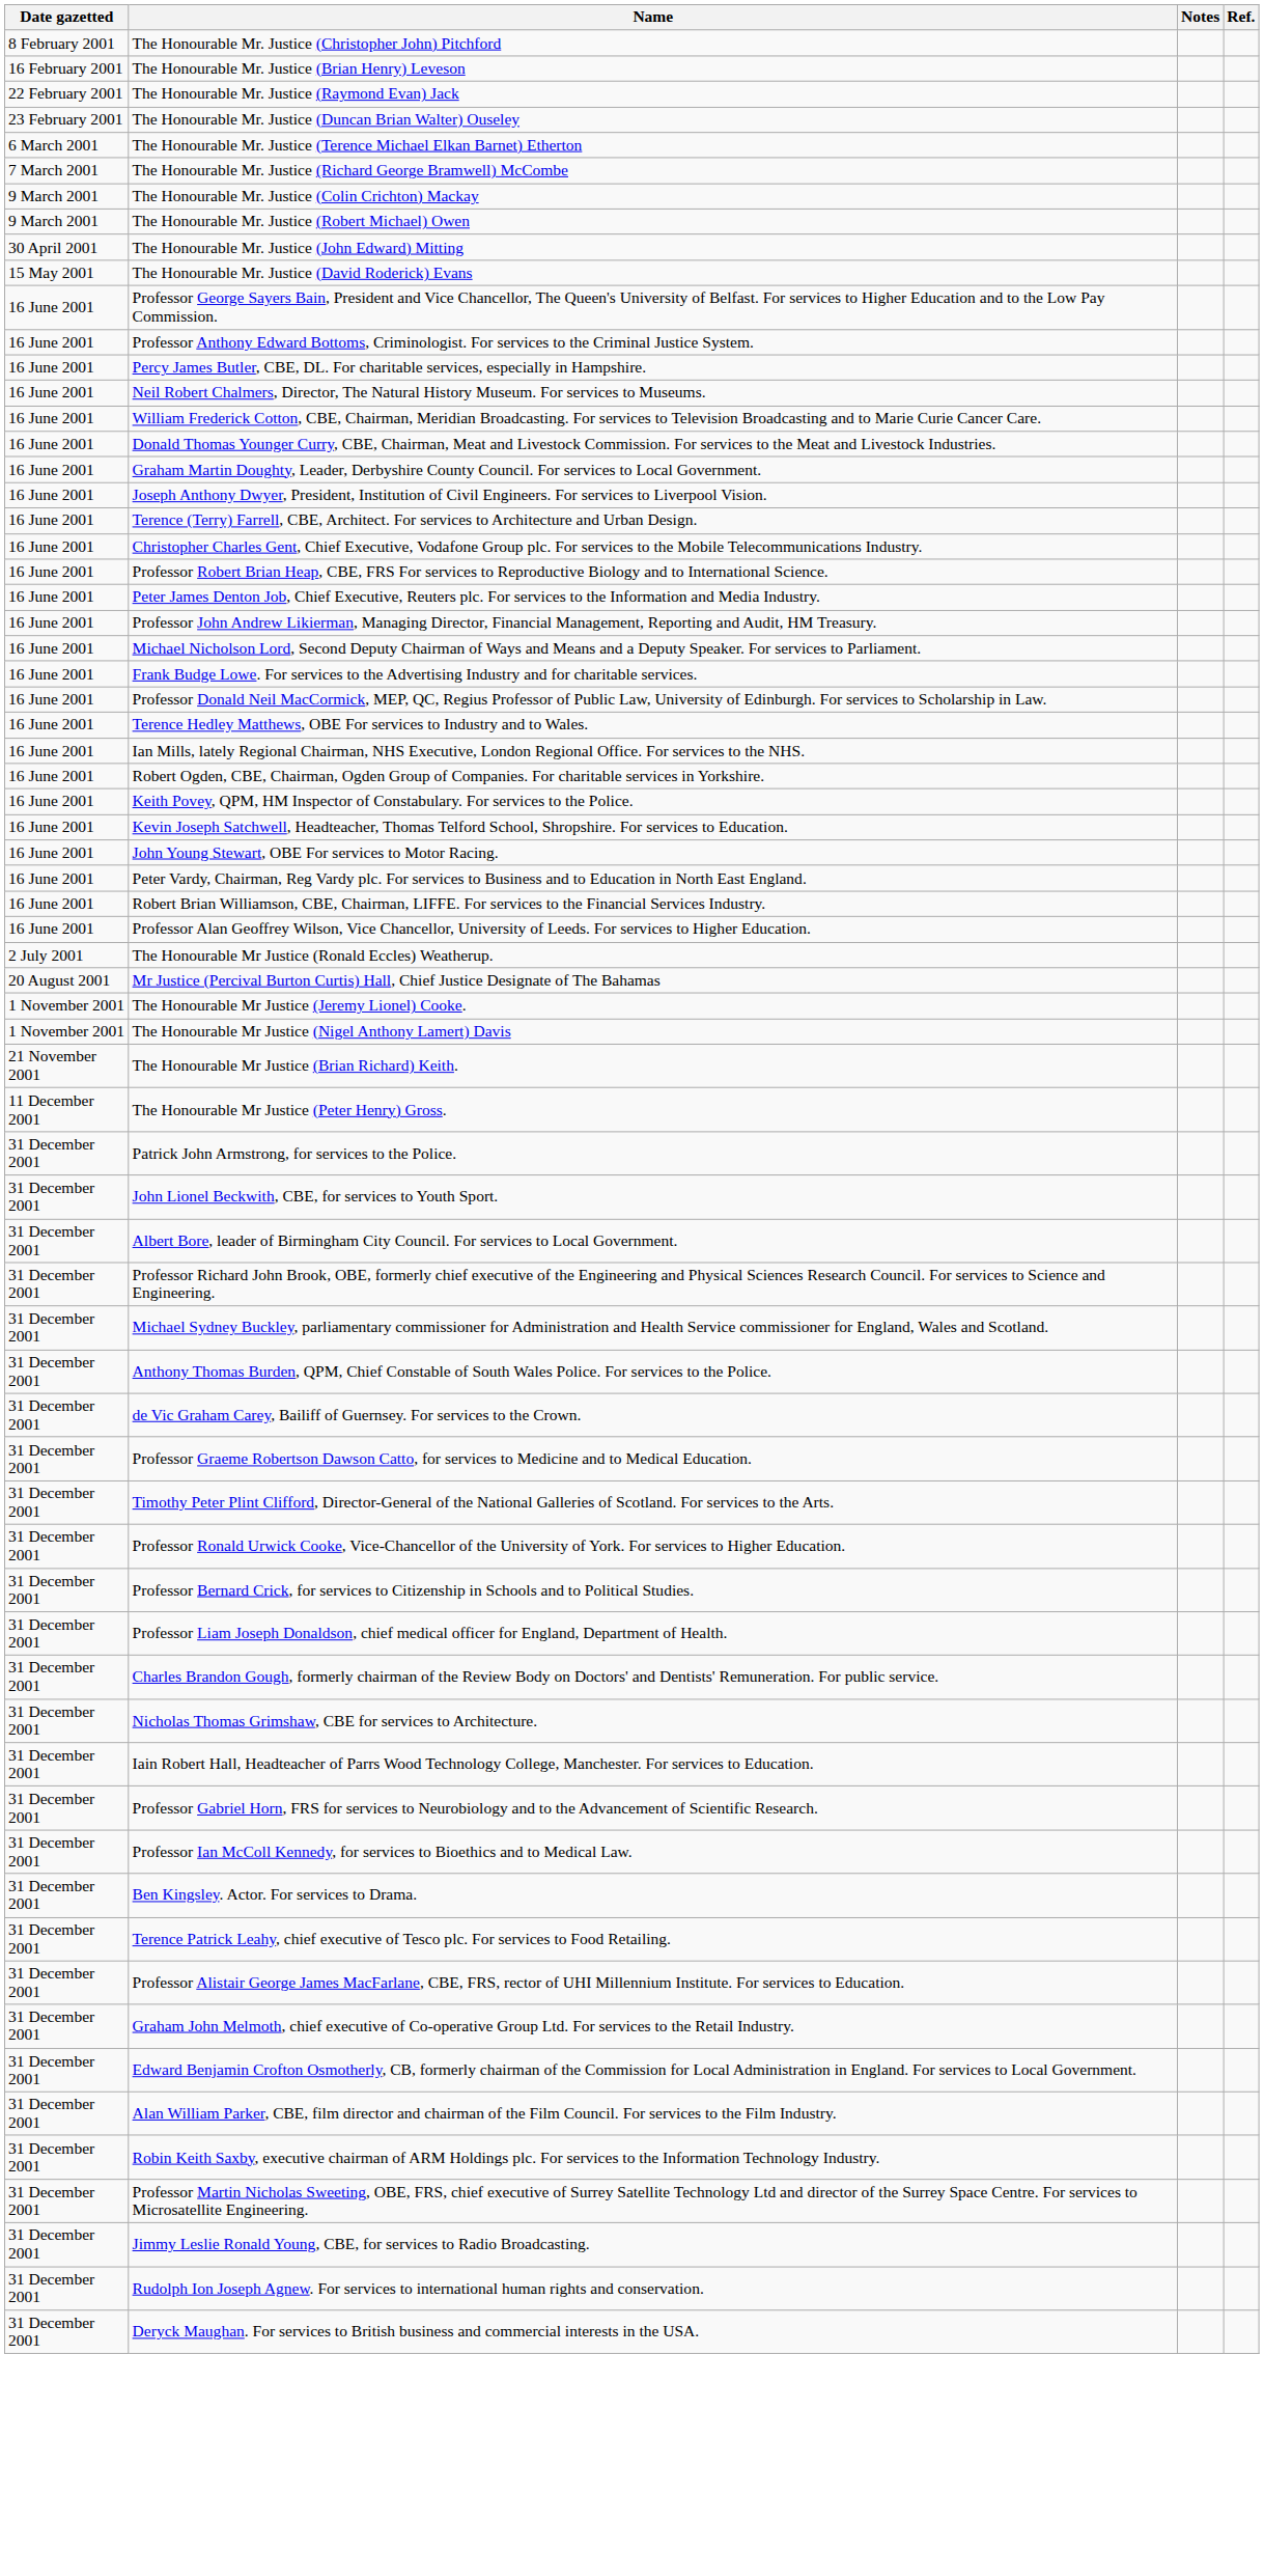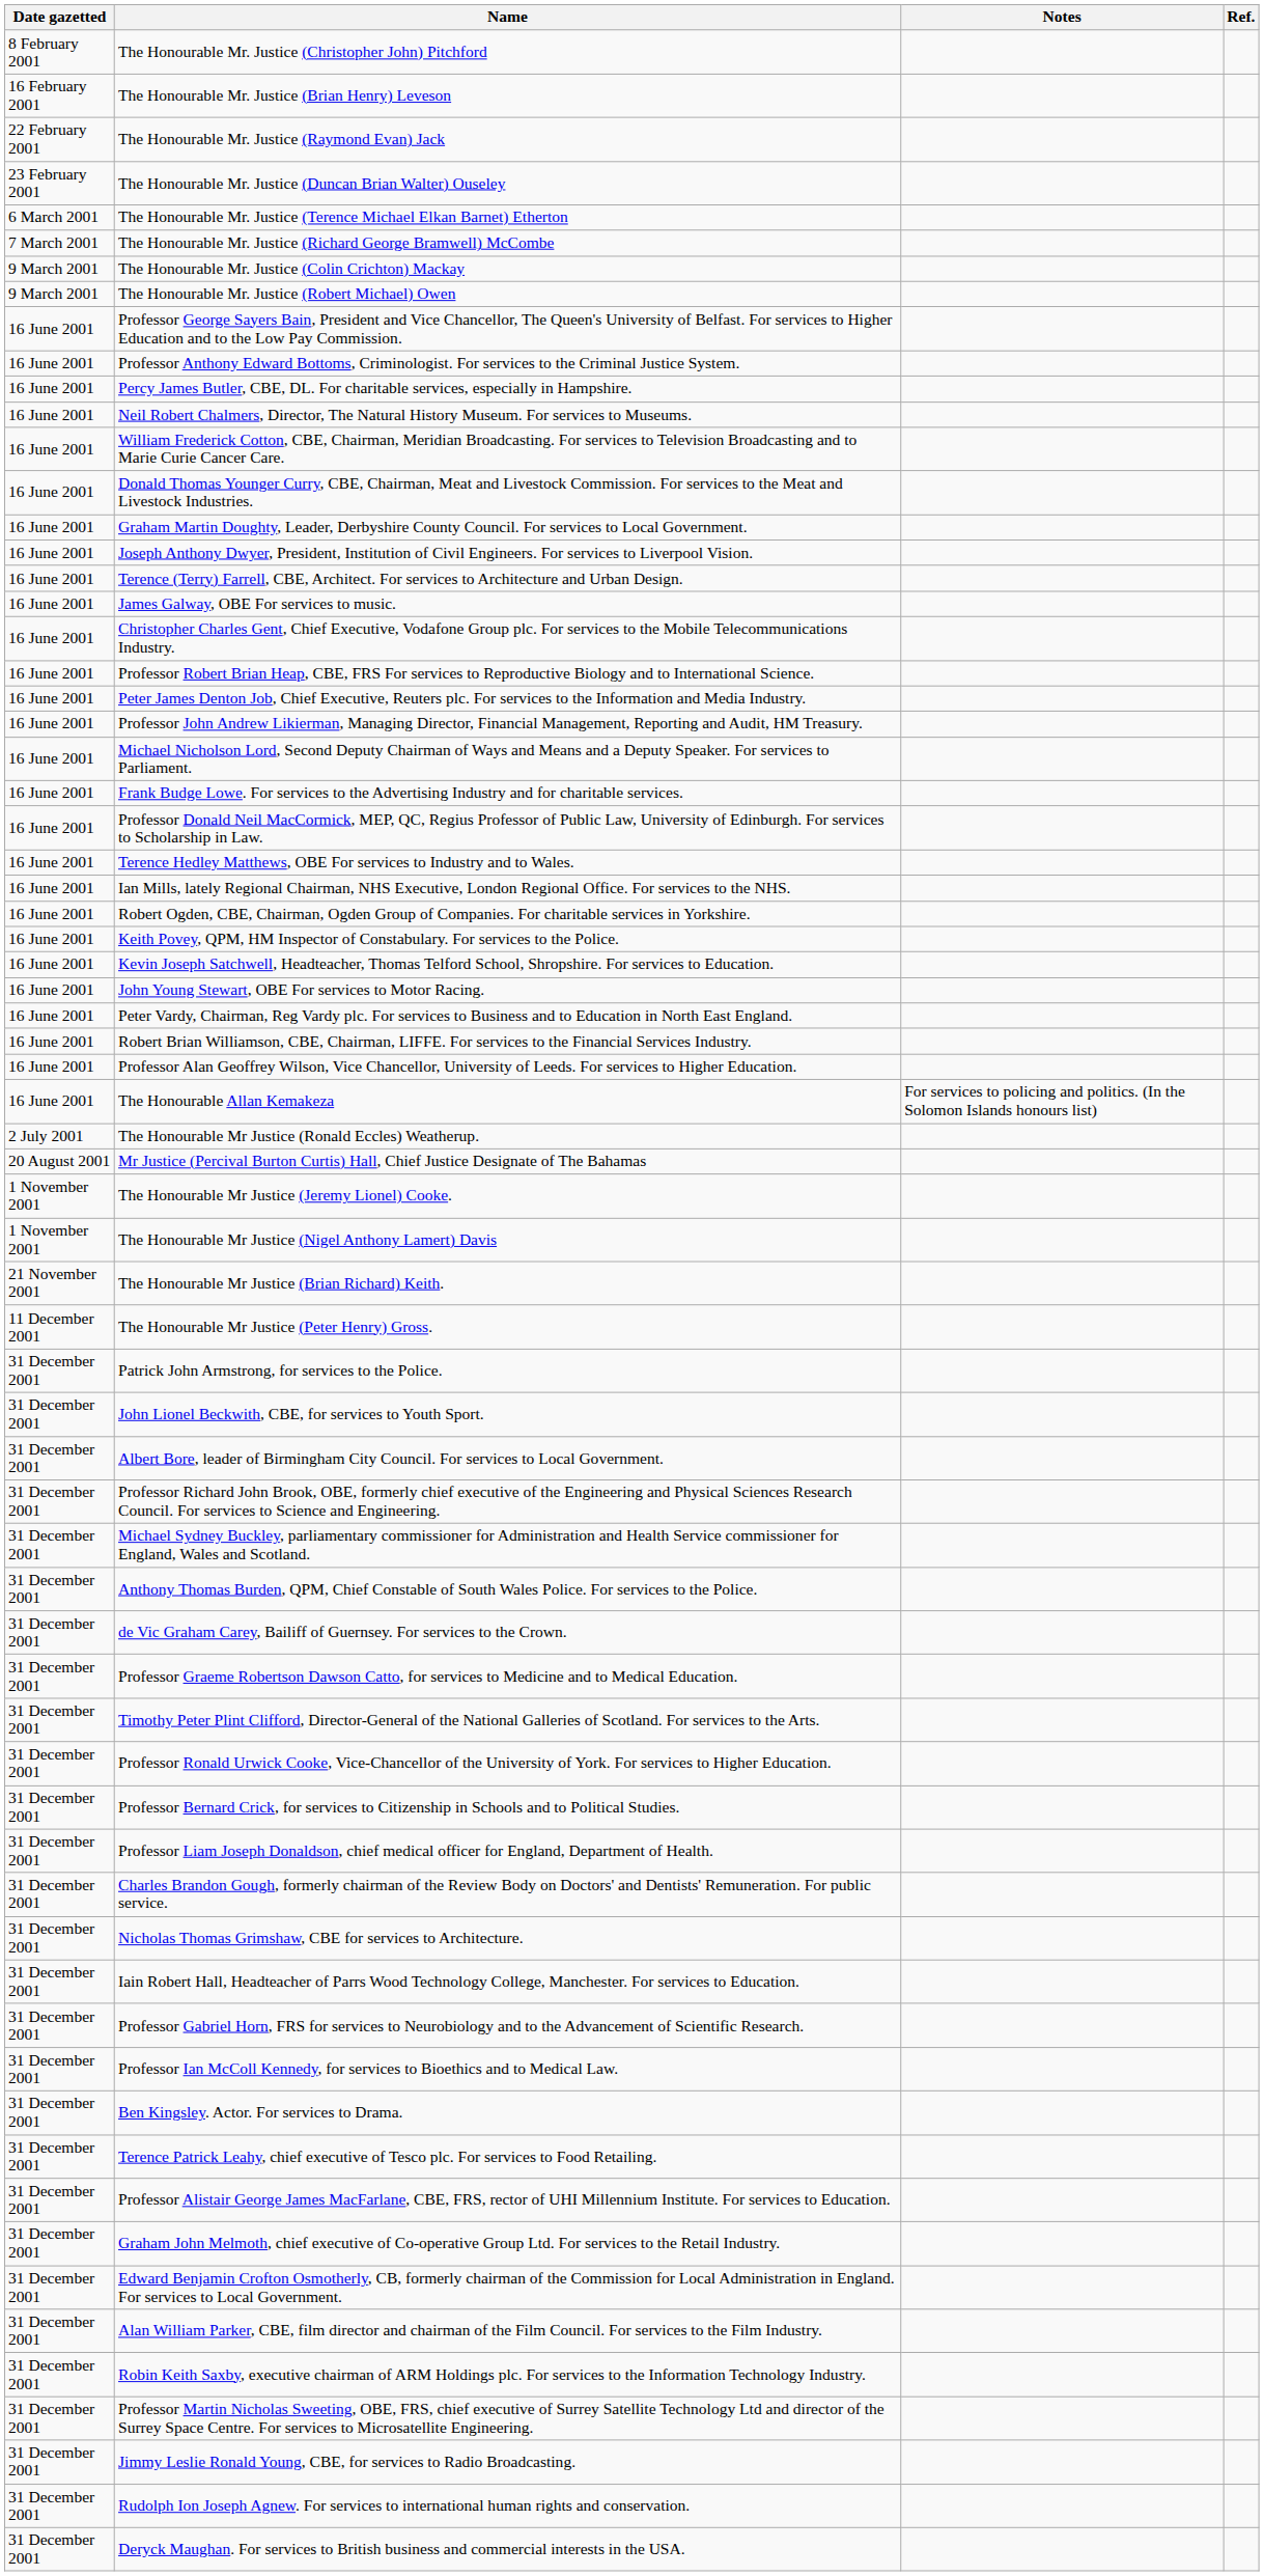- row: 30 April 2001 | The Honourable Mr. Justice (John Edward) Mitting
- row: 15 May 2001 | The Honourable Mr. Justice (David Roderick) Evans
+ row: 16 June 2001 | James Galway, OBE For services to music.
+ row: 16 June 2001 | The Honourable Allan Kemakeza | For services to policing and politics. (In the Solomon Islands honours list)
